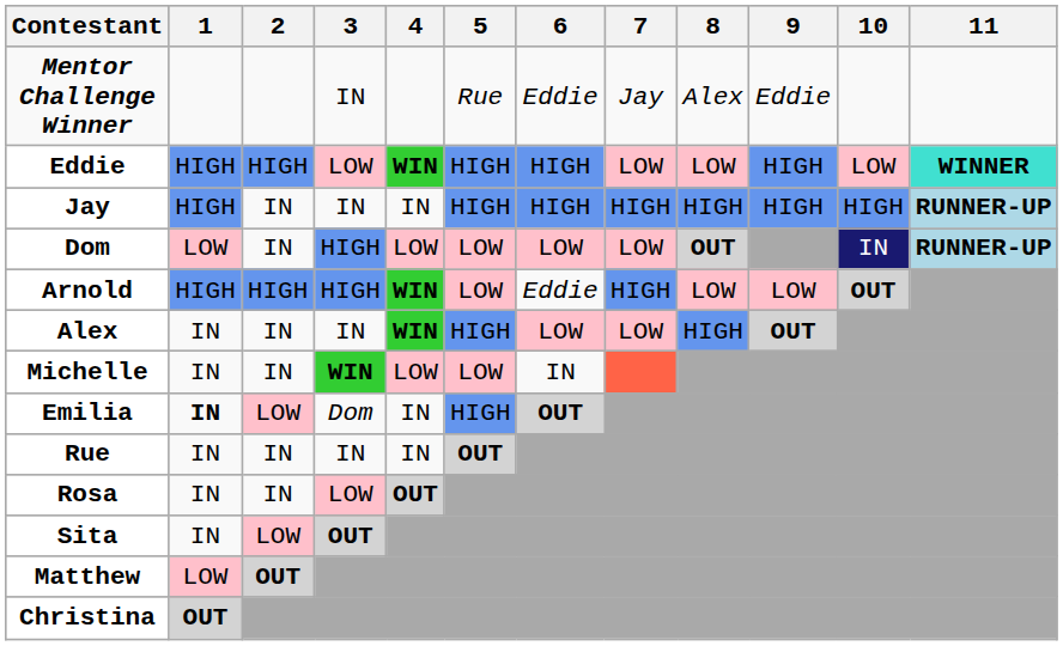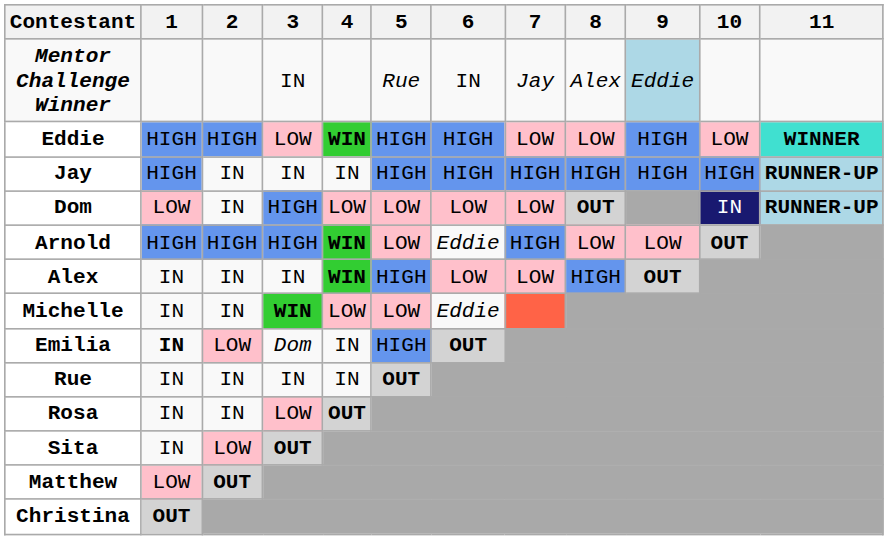Mentor Challenge Winner | 6: Eddie -> IN
Mentor Challenge Winner | 9: no background -> lightblue background
Michelle | 6: IN -> Eddie
